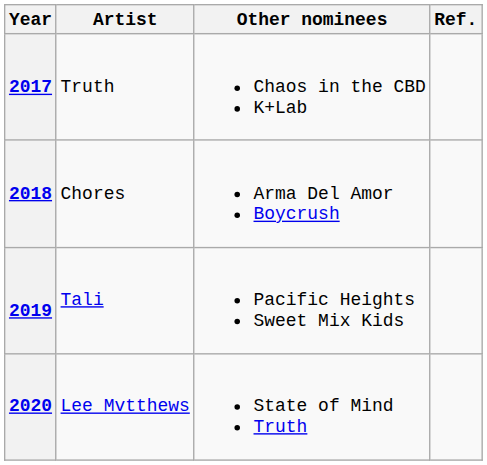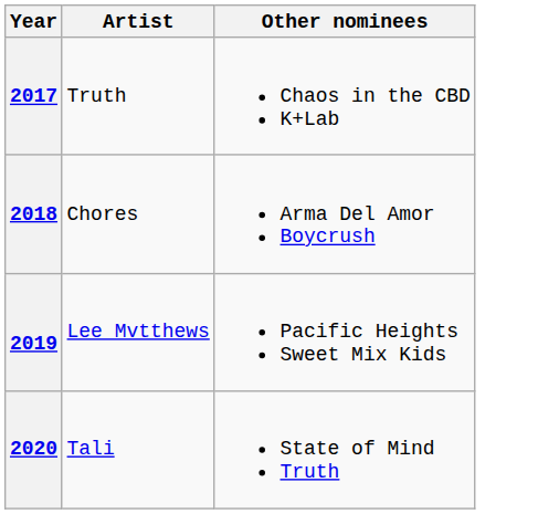- column: Ref.
2019 | Artist: Tali -> Lee Mvtthews
2020 | Artist: Lee Mvtthews -> Tali
